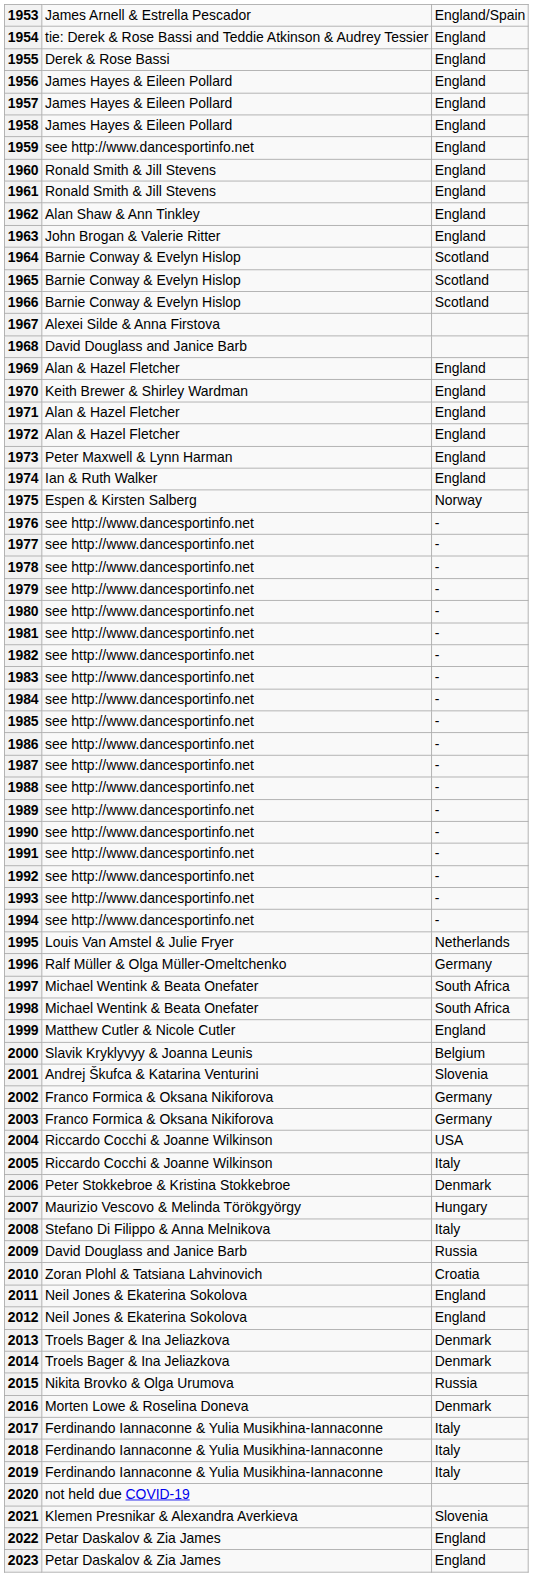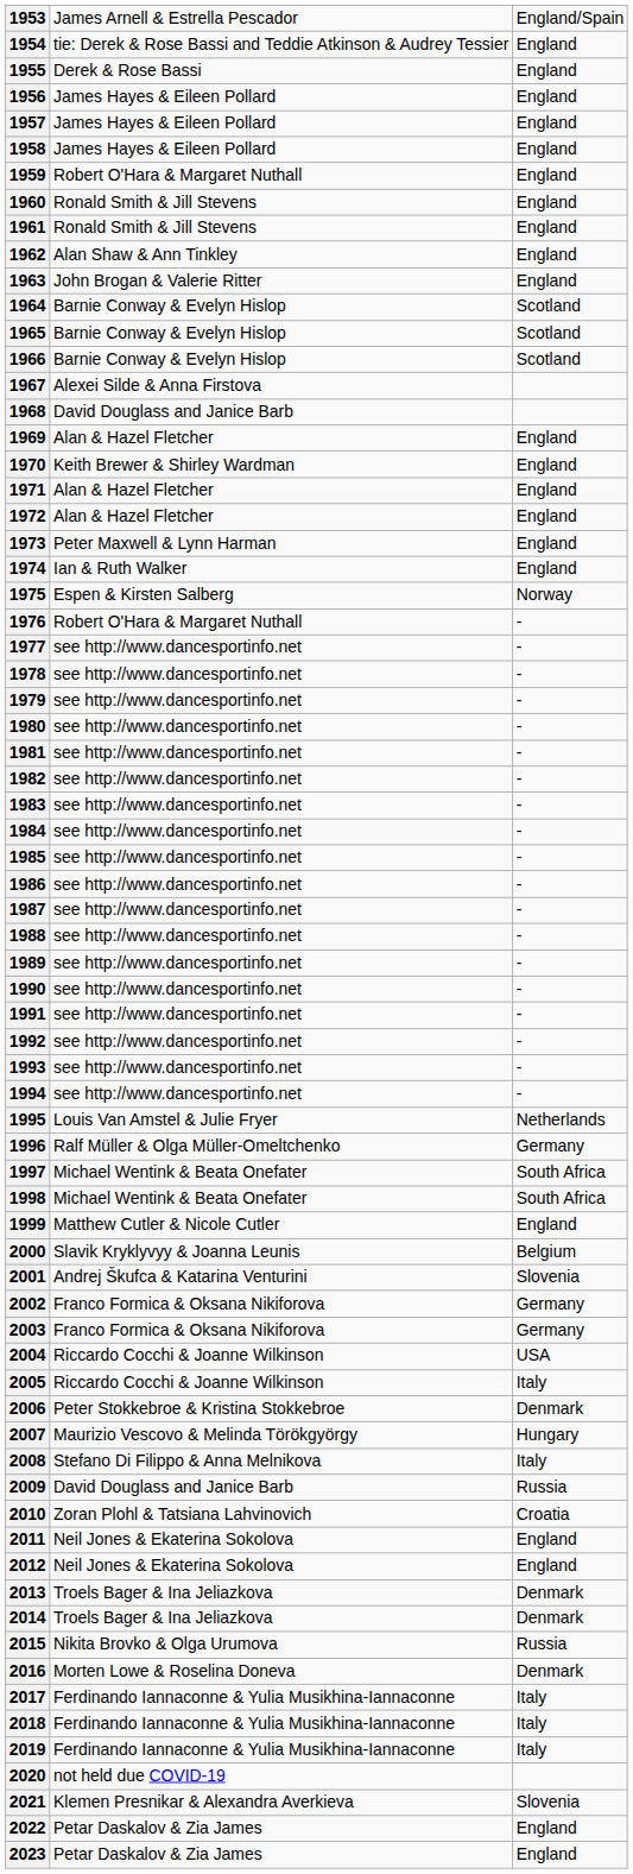1959 | column 2: see http://www.dancesportinfo.net -> Robert O'Hara & Margaret Nuthall
1976 | column 2: see http://www.dancesportinfo.net -> Robert O'Hara & Margaret Nuthall
